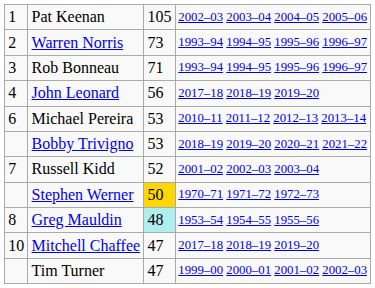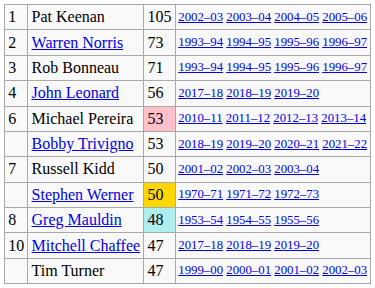Michael Pereira | column 3: no background -> pink background
Russell Kidd | column 3: 52 -> 50
